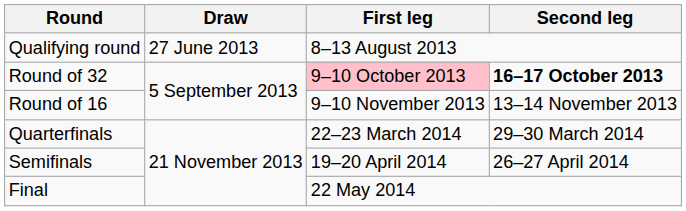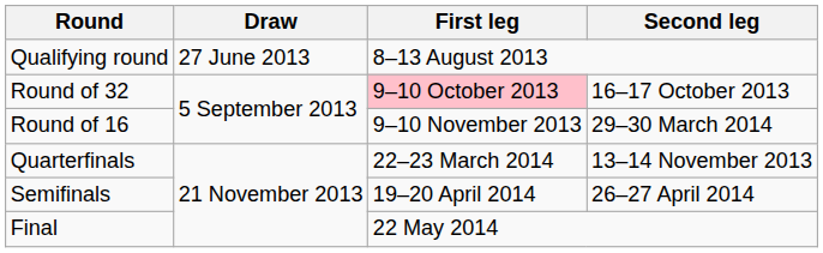Round of 32 | Second leg: bold -> normal
Round of 16 | Second leg: 13–14 November 2013 -> 29–30 March 2014
Quarterfinals | Second leg: 29–30 March 2014 -> 13–14 November 2013
